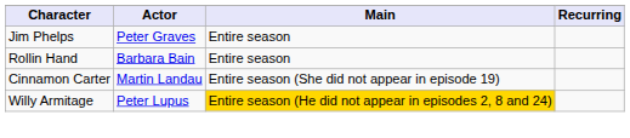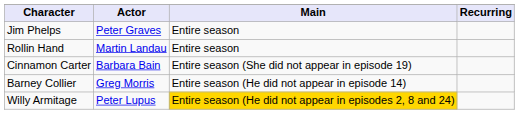Rollin Hand | Actor: Barbara Bain -> Martin Landau
Cinnamon Carter | Actor: Martin Landau -> Barbara Bain
+ row: Barney Collier | Greg Morris | Entire season (He did not appear in episode 14)
